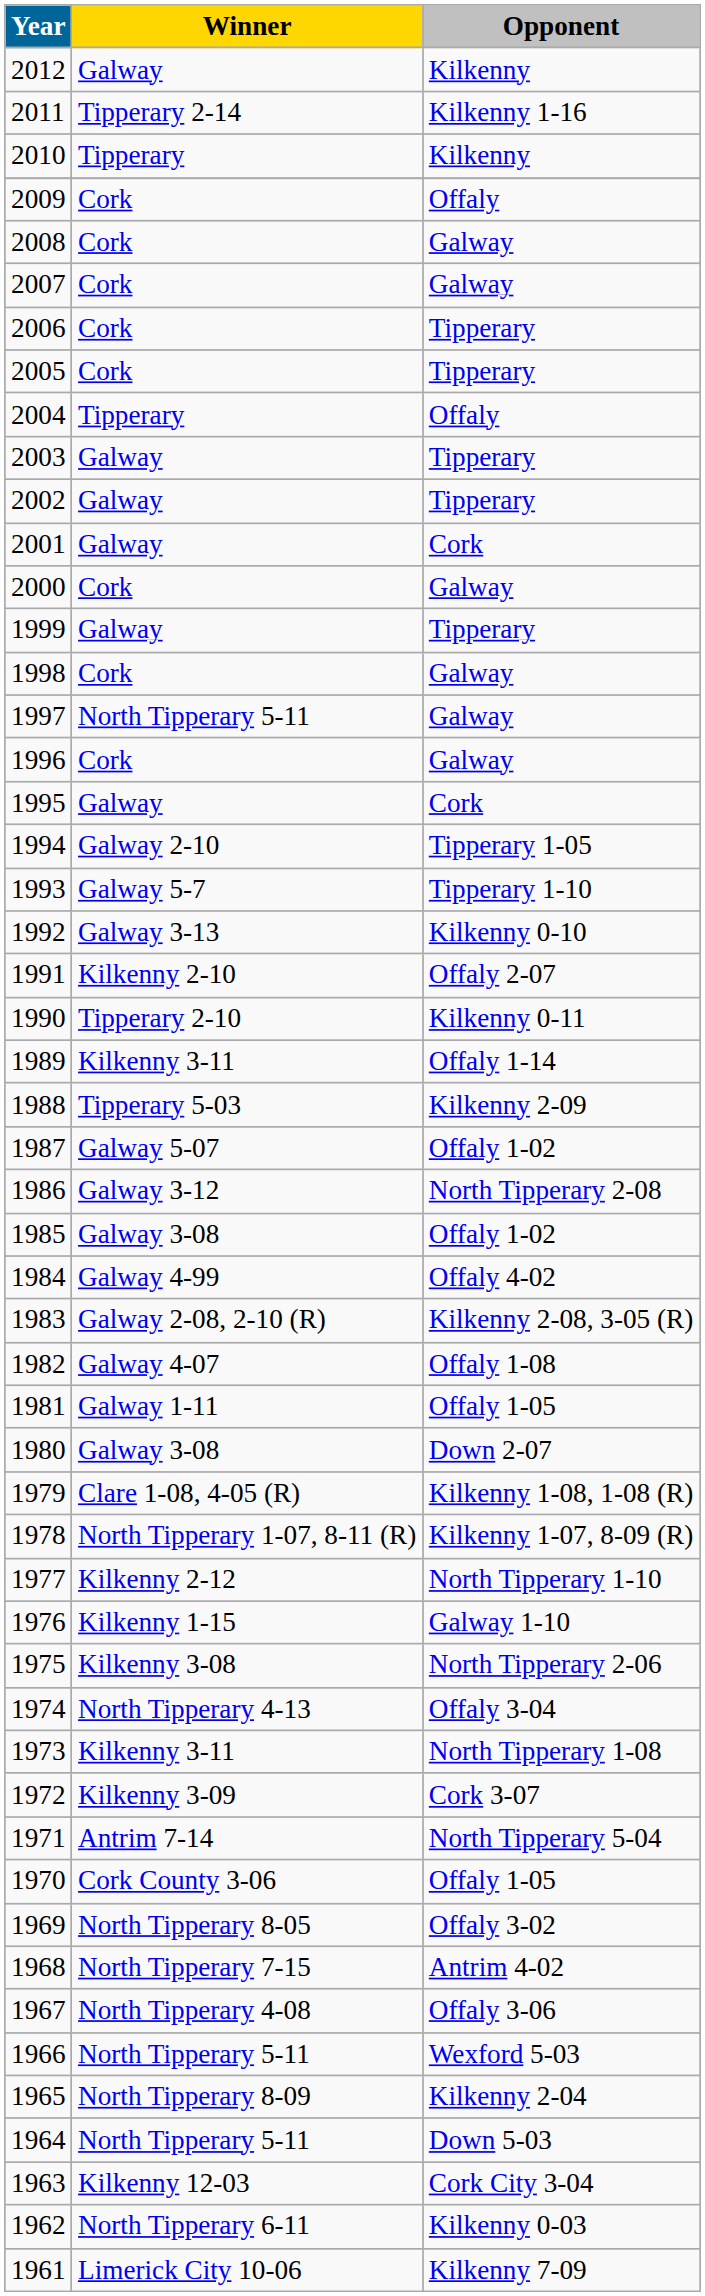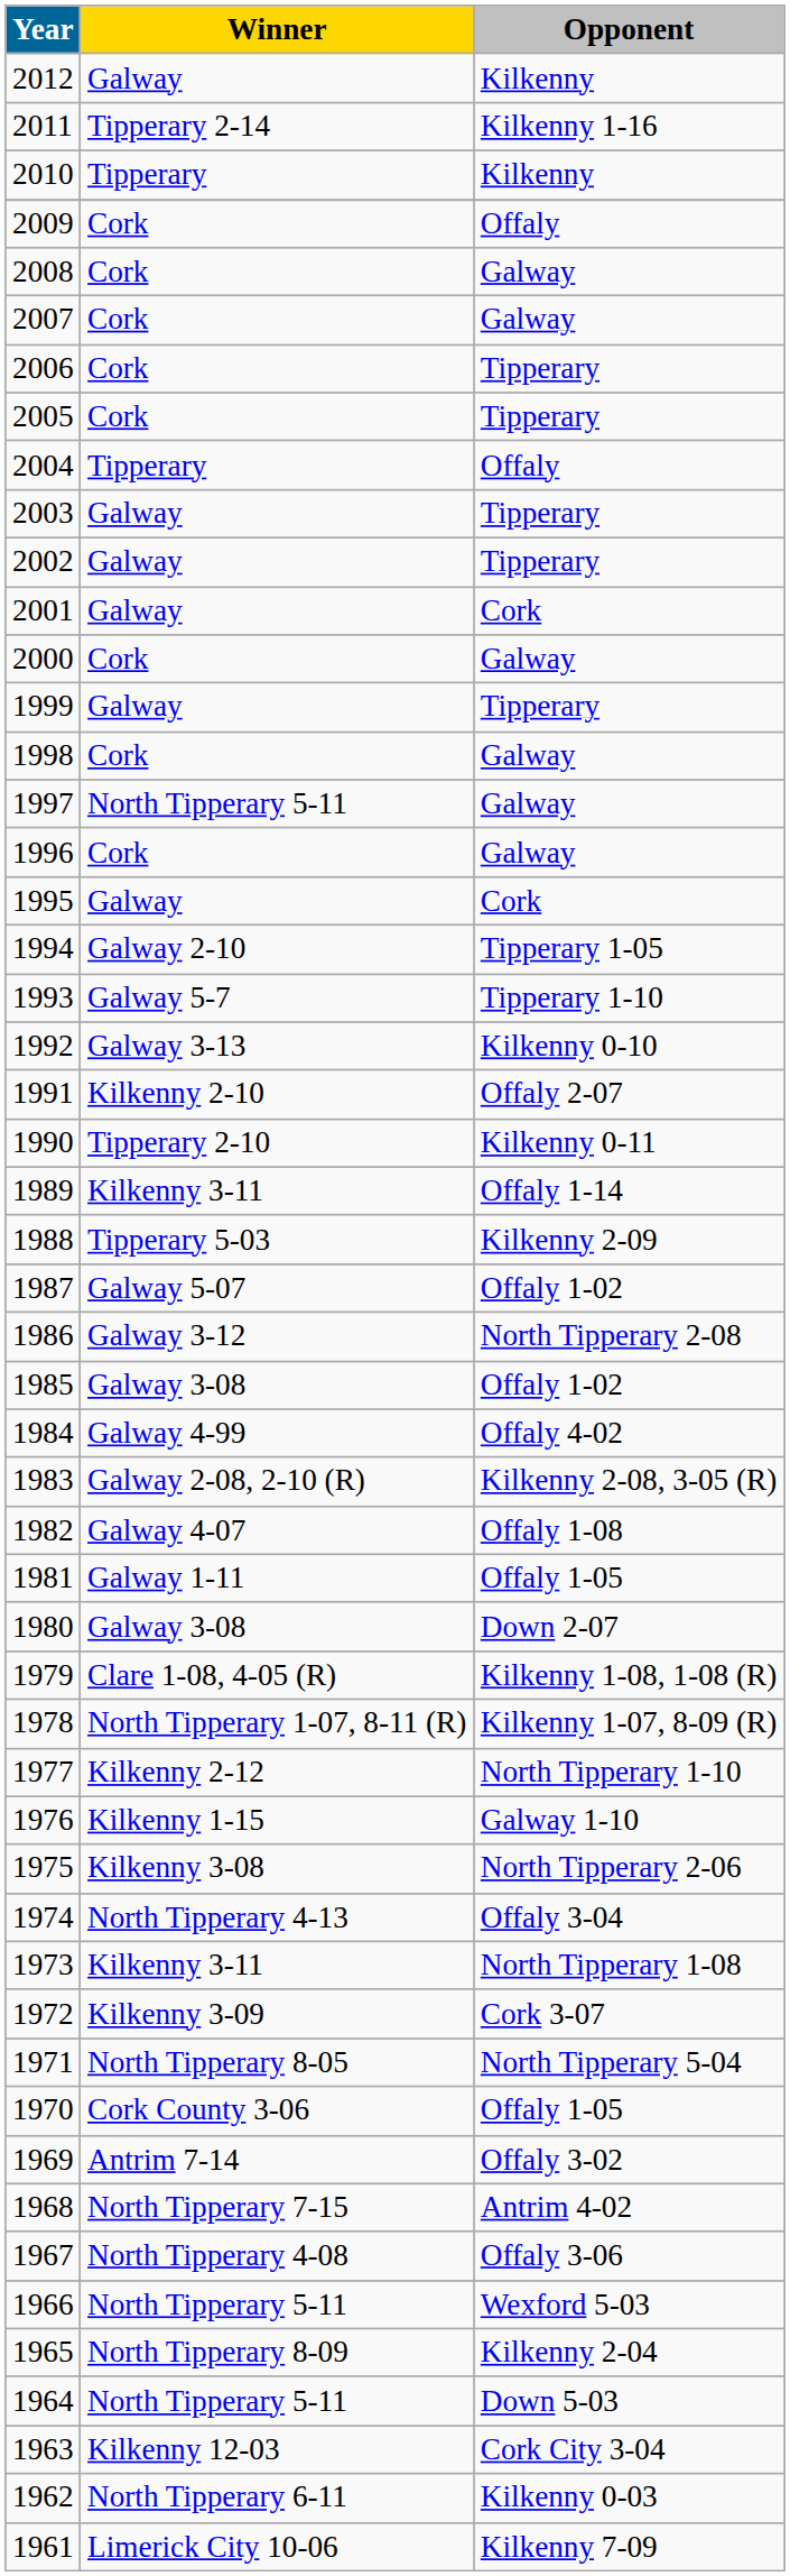1971 | Winner: Antrim 7-14 -> North Tipperary 8-05
1969 | Winner: North Tipperary 8-05 -> Antrim 7-14
